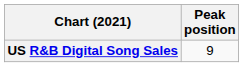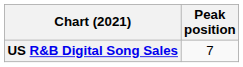US R&B Digital Song Sales | Peak position: 9 -> 7
